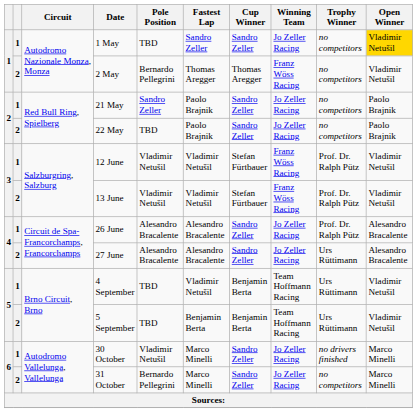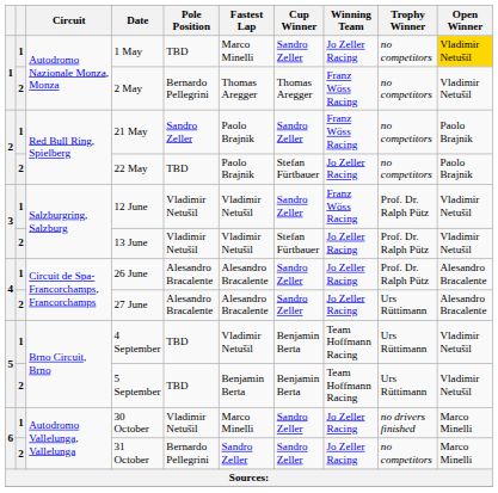1 May | Fastest Lap: Sandro Zeller -> Marco Minelli
21 May | Winning Team: Jo Zeller Racing -> Franz Wöss Racing
22 May | Cup Winner: Sandro Zeller -> Stefan Fürtbauer
12 June | Cup Winner: Stefan Fürtbauer -> Sandro Zeller
13 June | Winning Team: Franz Wöss Racing -> Jo Zeller Racing
31 October | Fastest Lap: Marco Minelli -> Sandro Zeller
